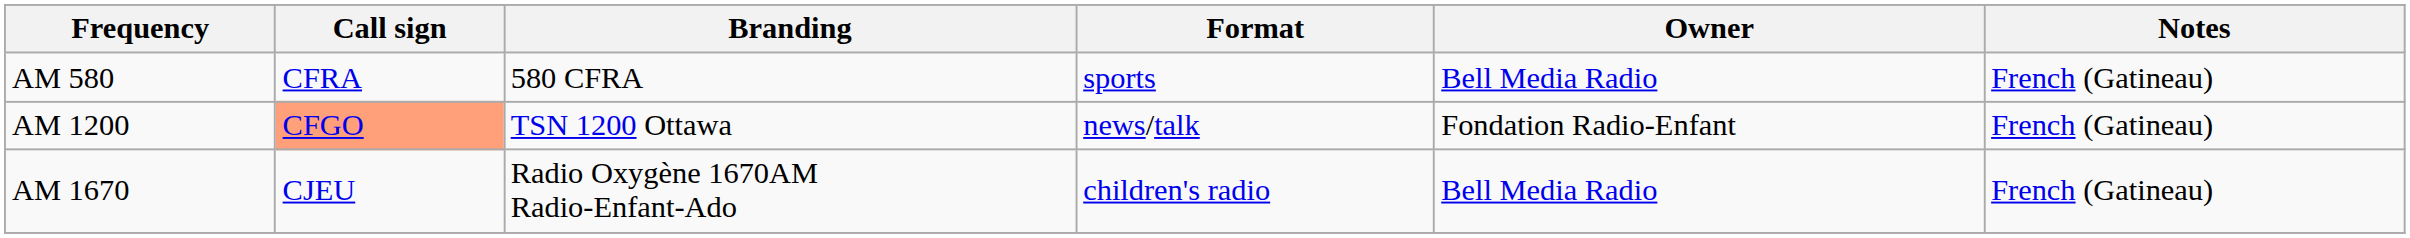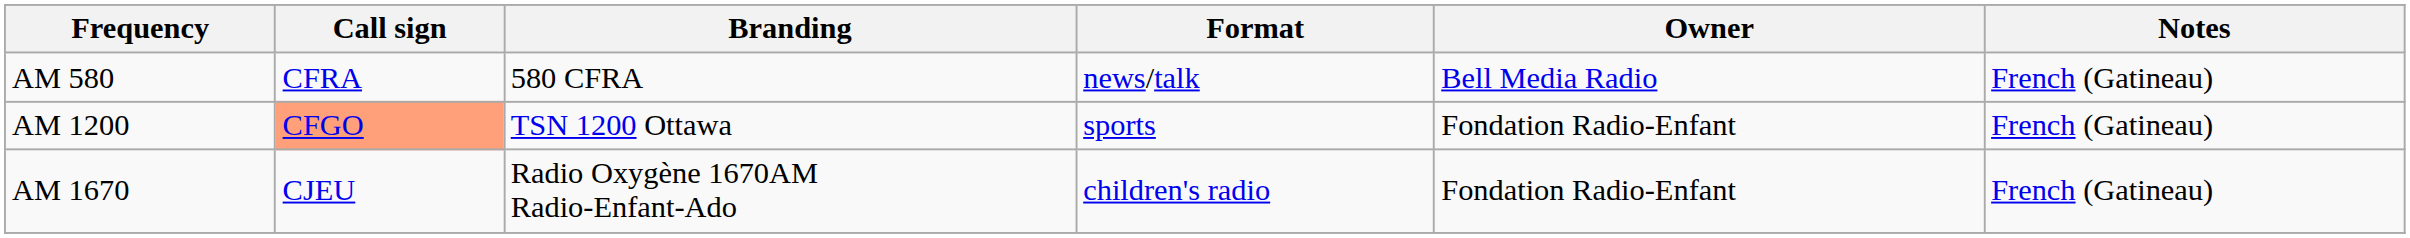AM 580 | Format: sports -> news/talk
AM 1200 | Format: news/talk -> sports
AM 1670 | Owner: Bell Media Radio -> Fondation Radio-Enfant
